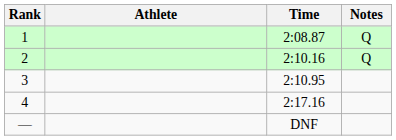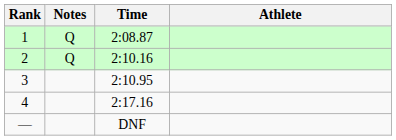columns swapped: Athlete <-> Notes
